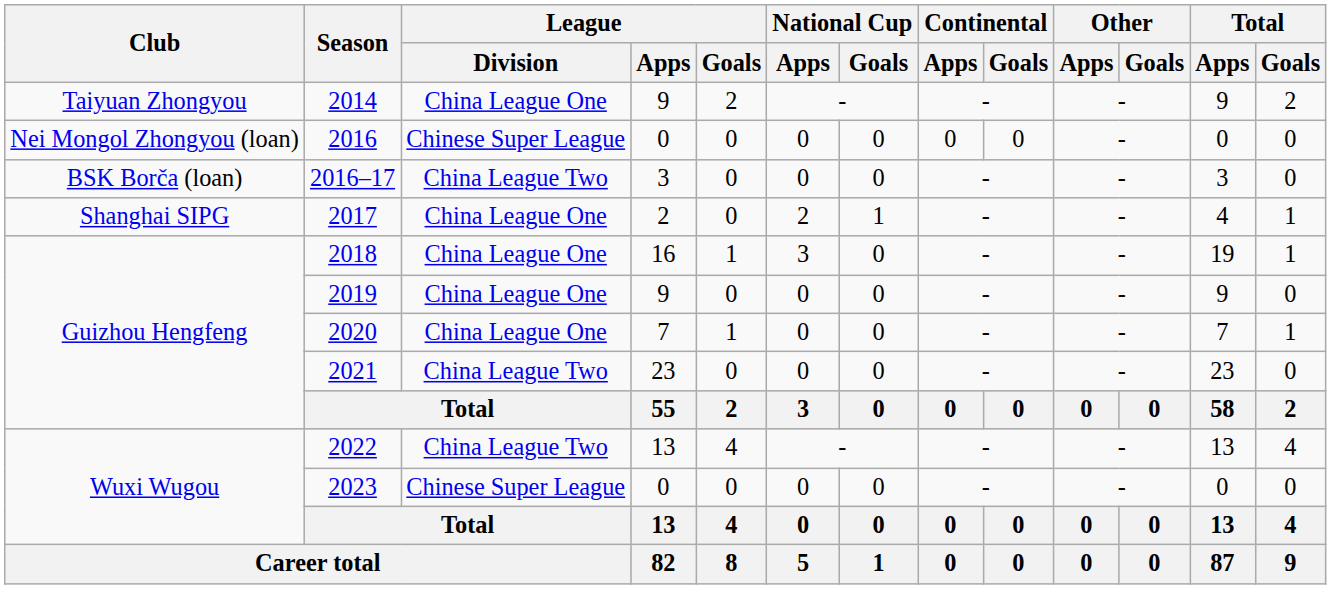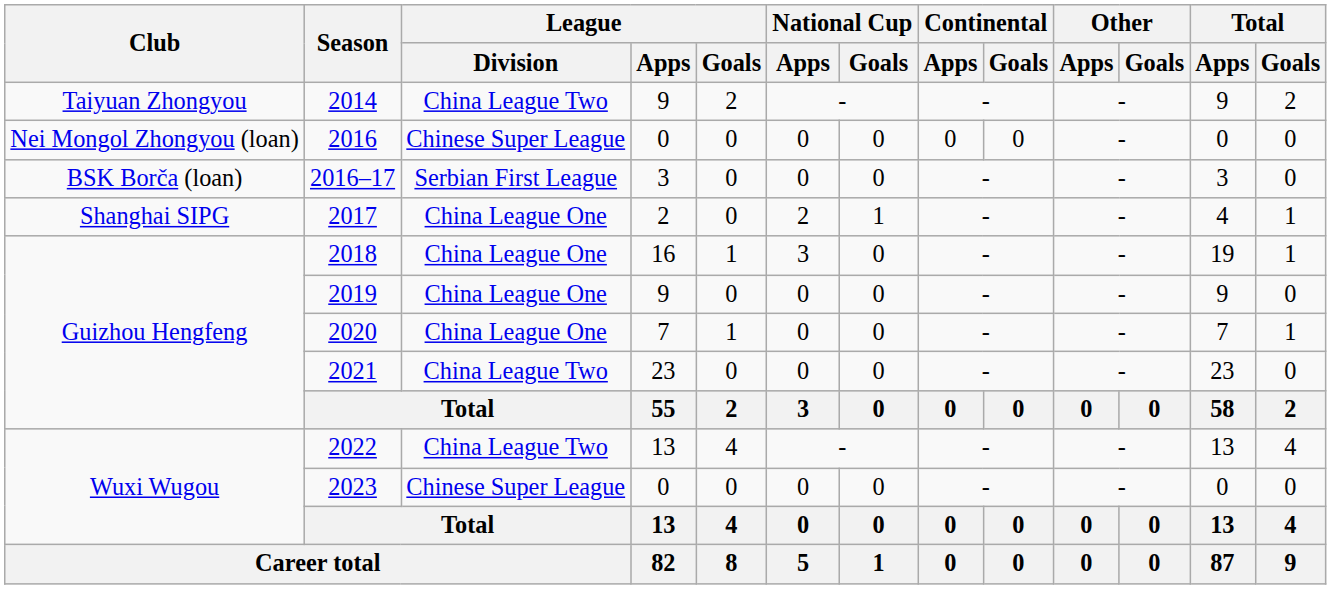2014 | League / Division: China League One -> China League Two
2016–17 | League / Division: China League Two -> Serbian First League
